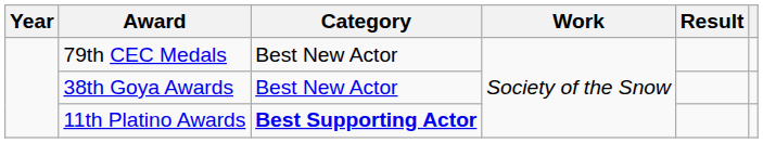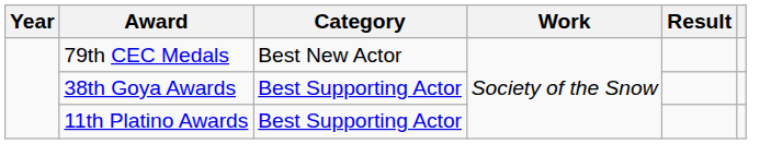38th Goya Awards | Category: Best New Actor -> Best Supporting Actor
11th Platino Awards | Category: bold -> normal
